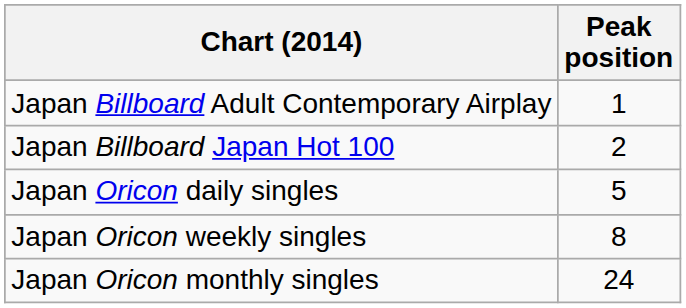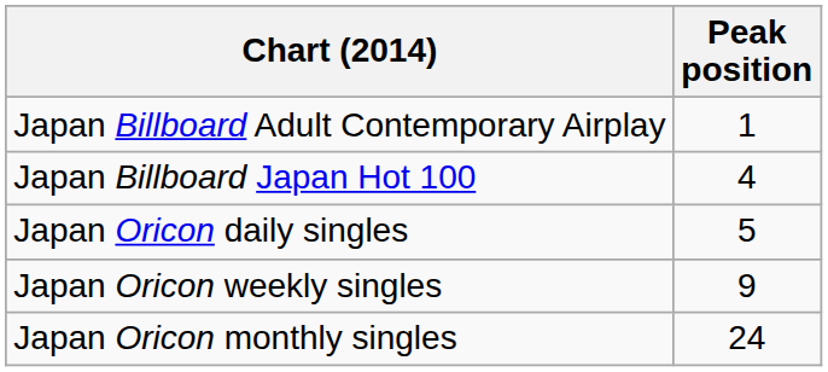Japan Billboard Japan Hot 100 | Peak position: 2 -> 4
Japan Oricon weekly singles | Peak position: 8 -> 9
